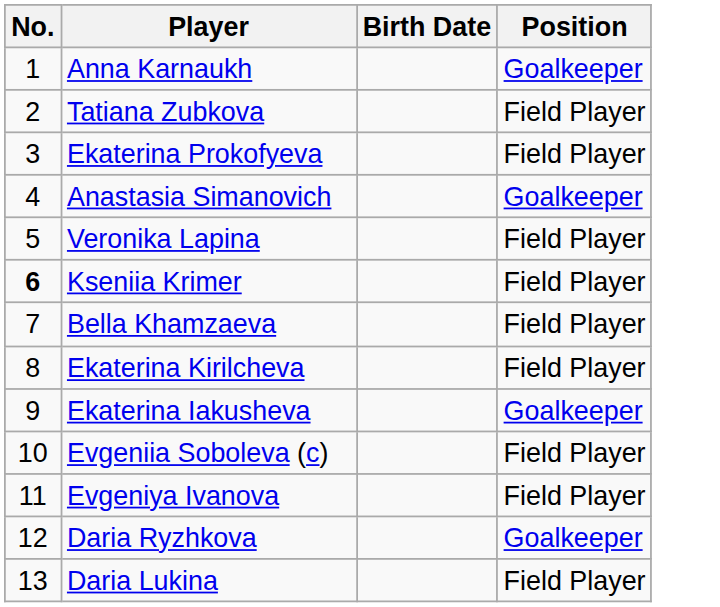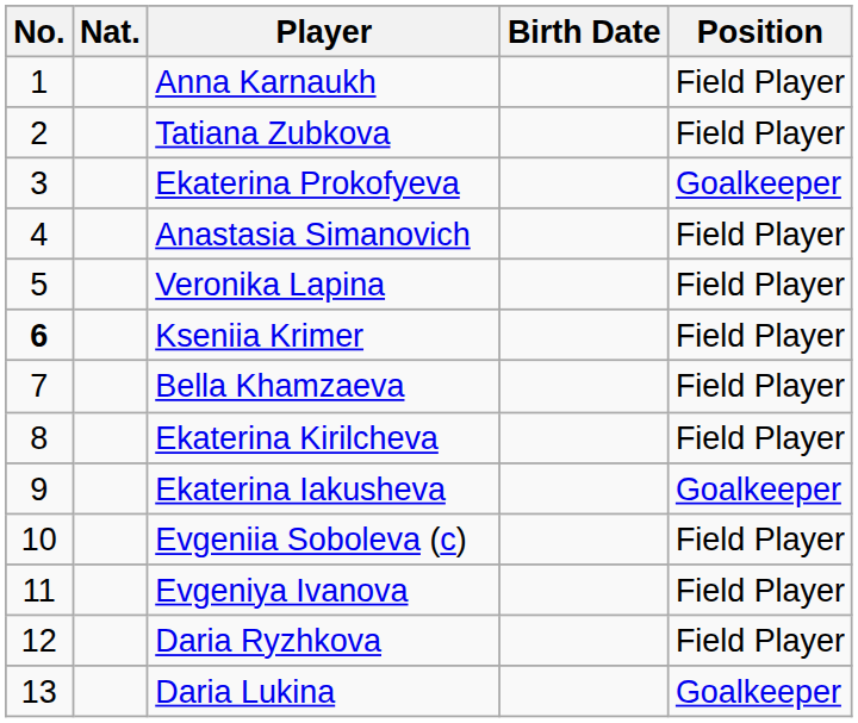+ column: Nat.
Anna Karnaukh | Position: Goalkeeper -> Field Player
Ekaterina Prokofyeva | Position: Field Player -> Goalkeeper
Anastasia Simanovich | Position: Goalkeeper -> Field Player
Daria Ryzhkova | Position: Goalkeeper -> Field Player
Daria Lukina | Position: Field Player -> Goalkeeper
